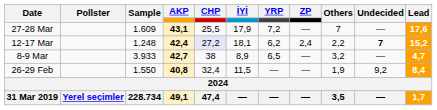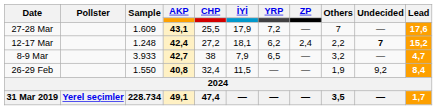12-17 Mar | CHP: lavender background -> no background
8-9 Mar | İYİ: 8,9 -> 7,9
